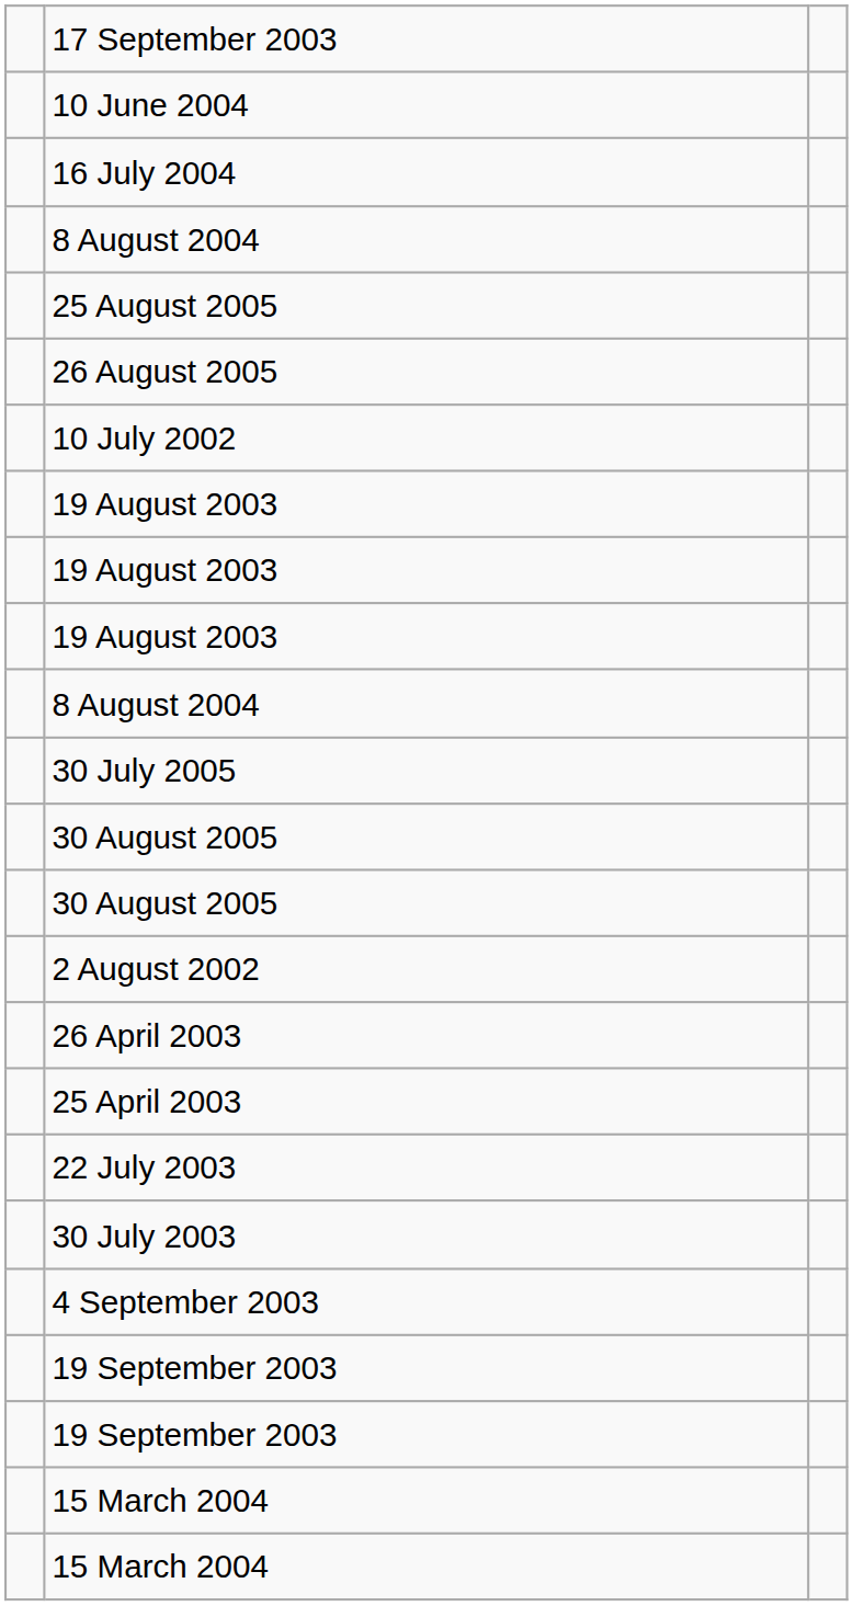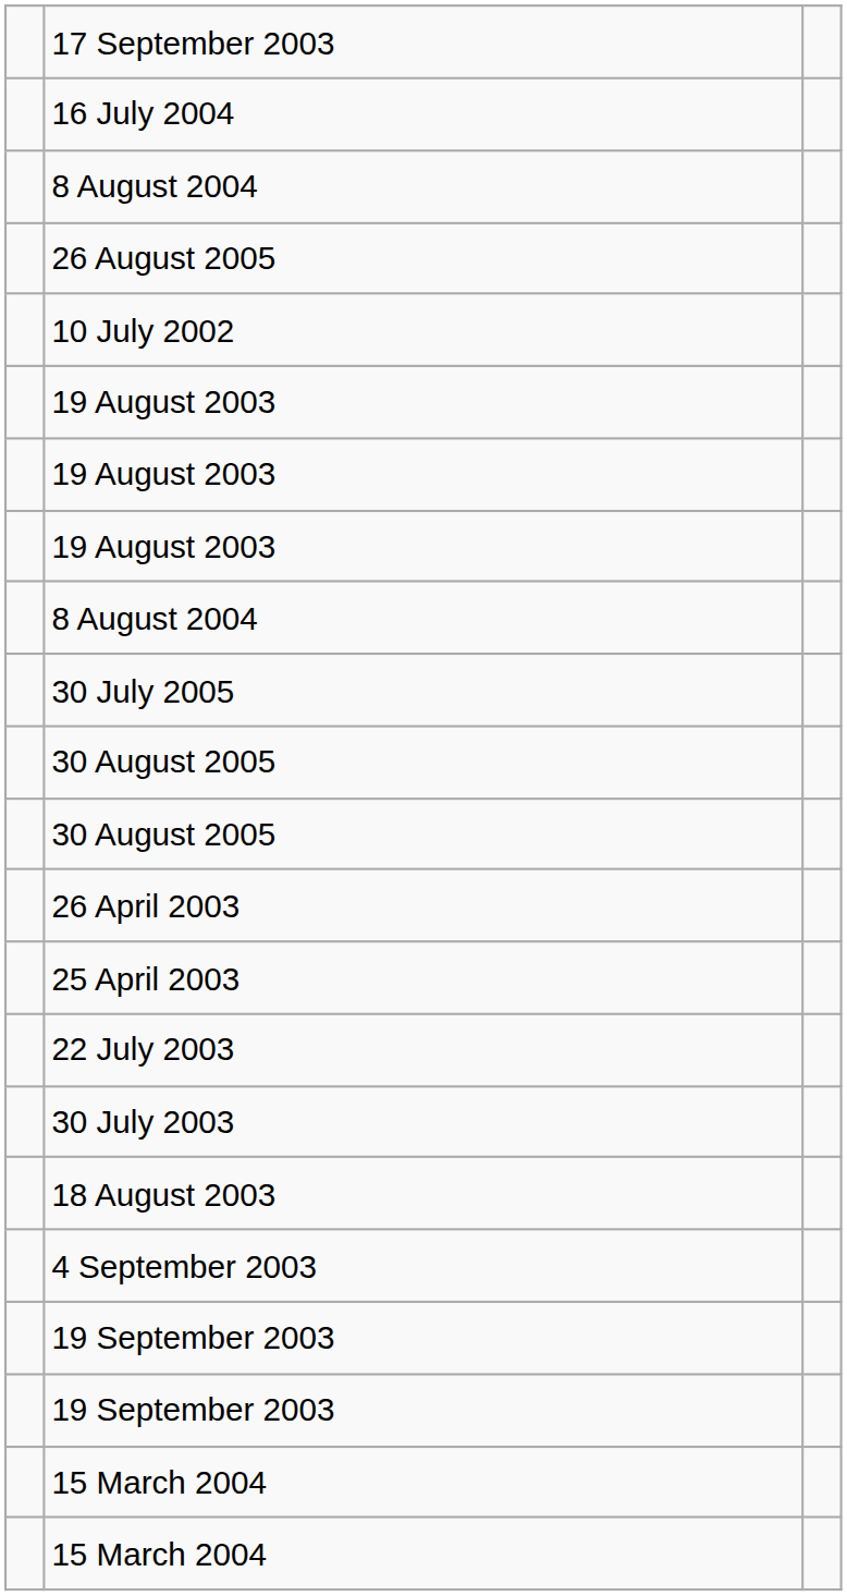- row: 10 June 2004
- row: 25 August 2005
- row: 2 August 2002
+ row: 18 August 2003
